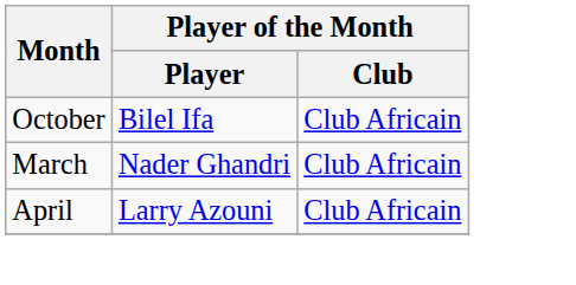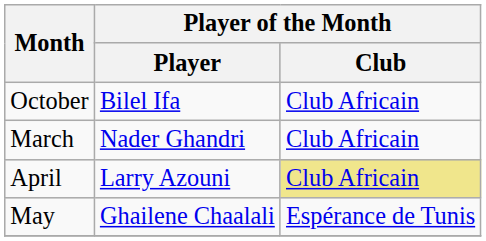April | Player of the Month / Club: no background -> khaki background
+ row: May | Ghailene Chaalali | Espérance de Tunis
